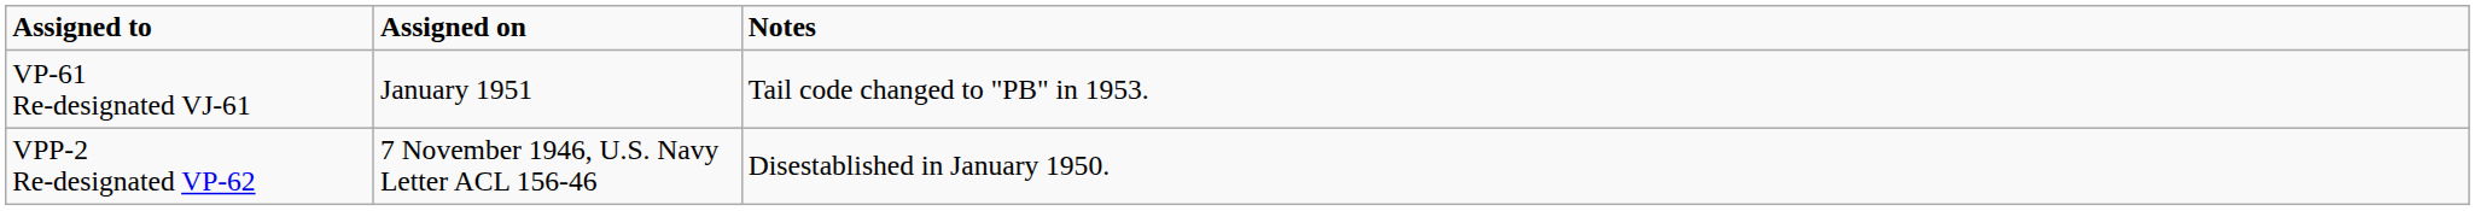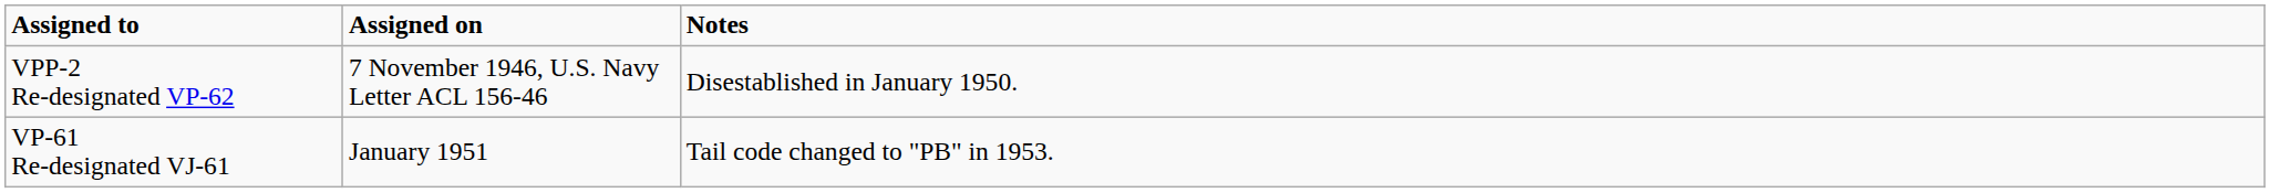rows swapped: VPP-2 Re-designated VP-62 <-> VP-61 Re-designated VJ-61
